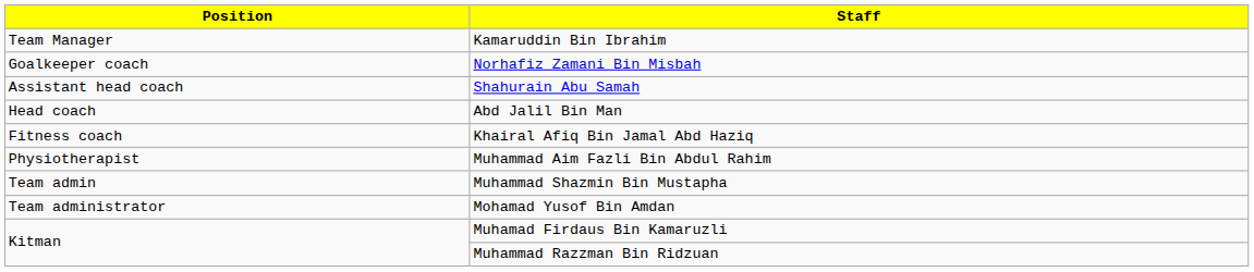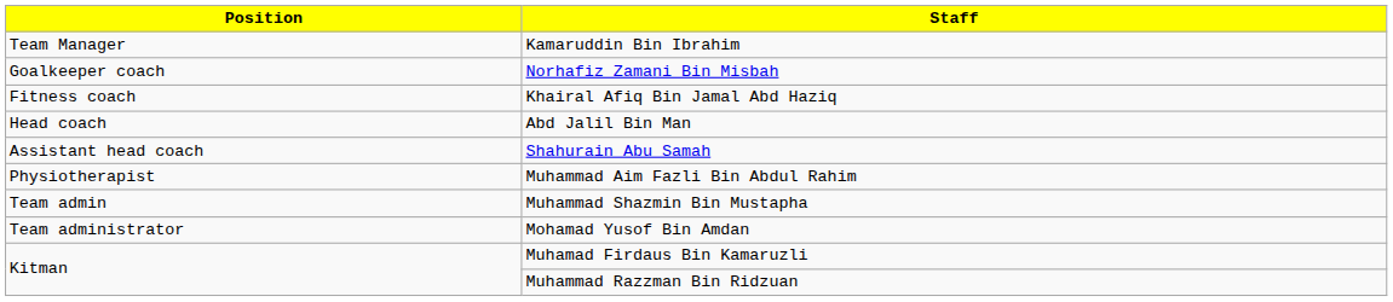rows swapped: Shahurain Abu Samah <-> Khairal Afiq Bin Jamal Abd Haziq
